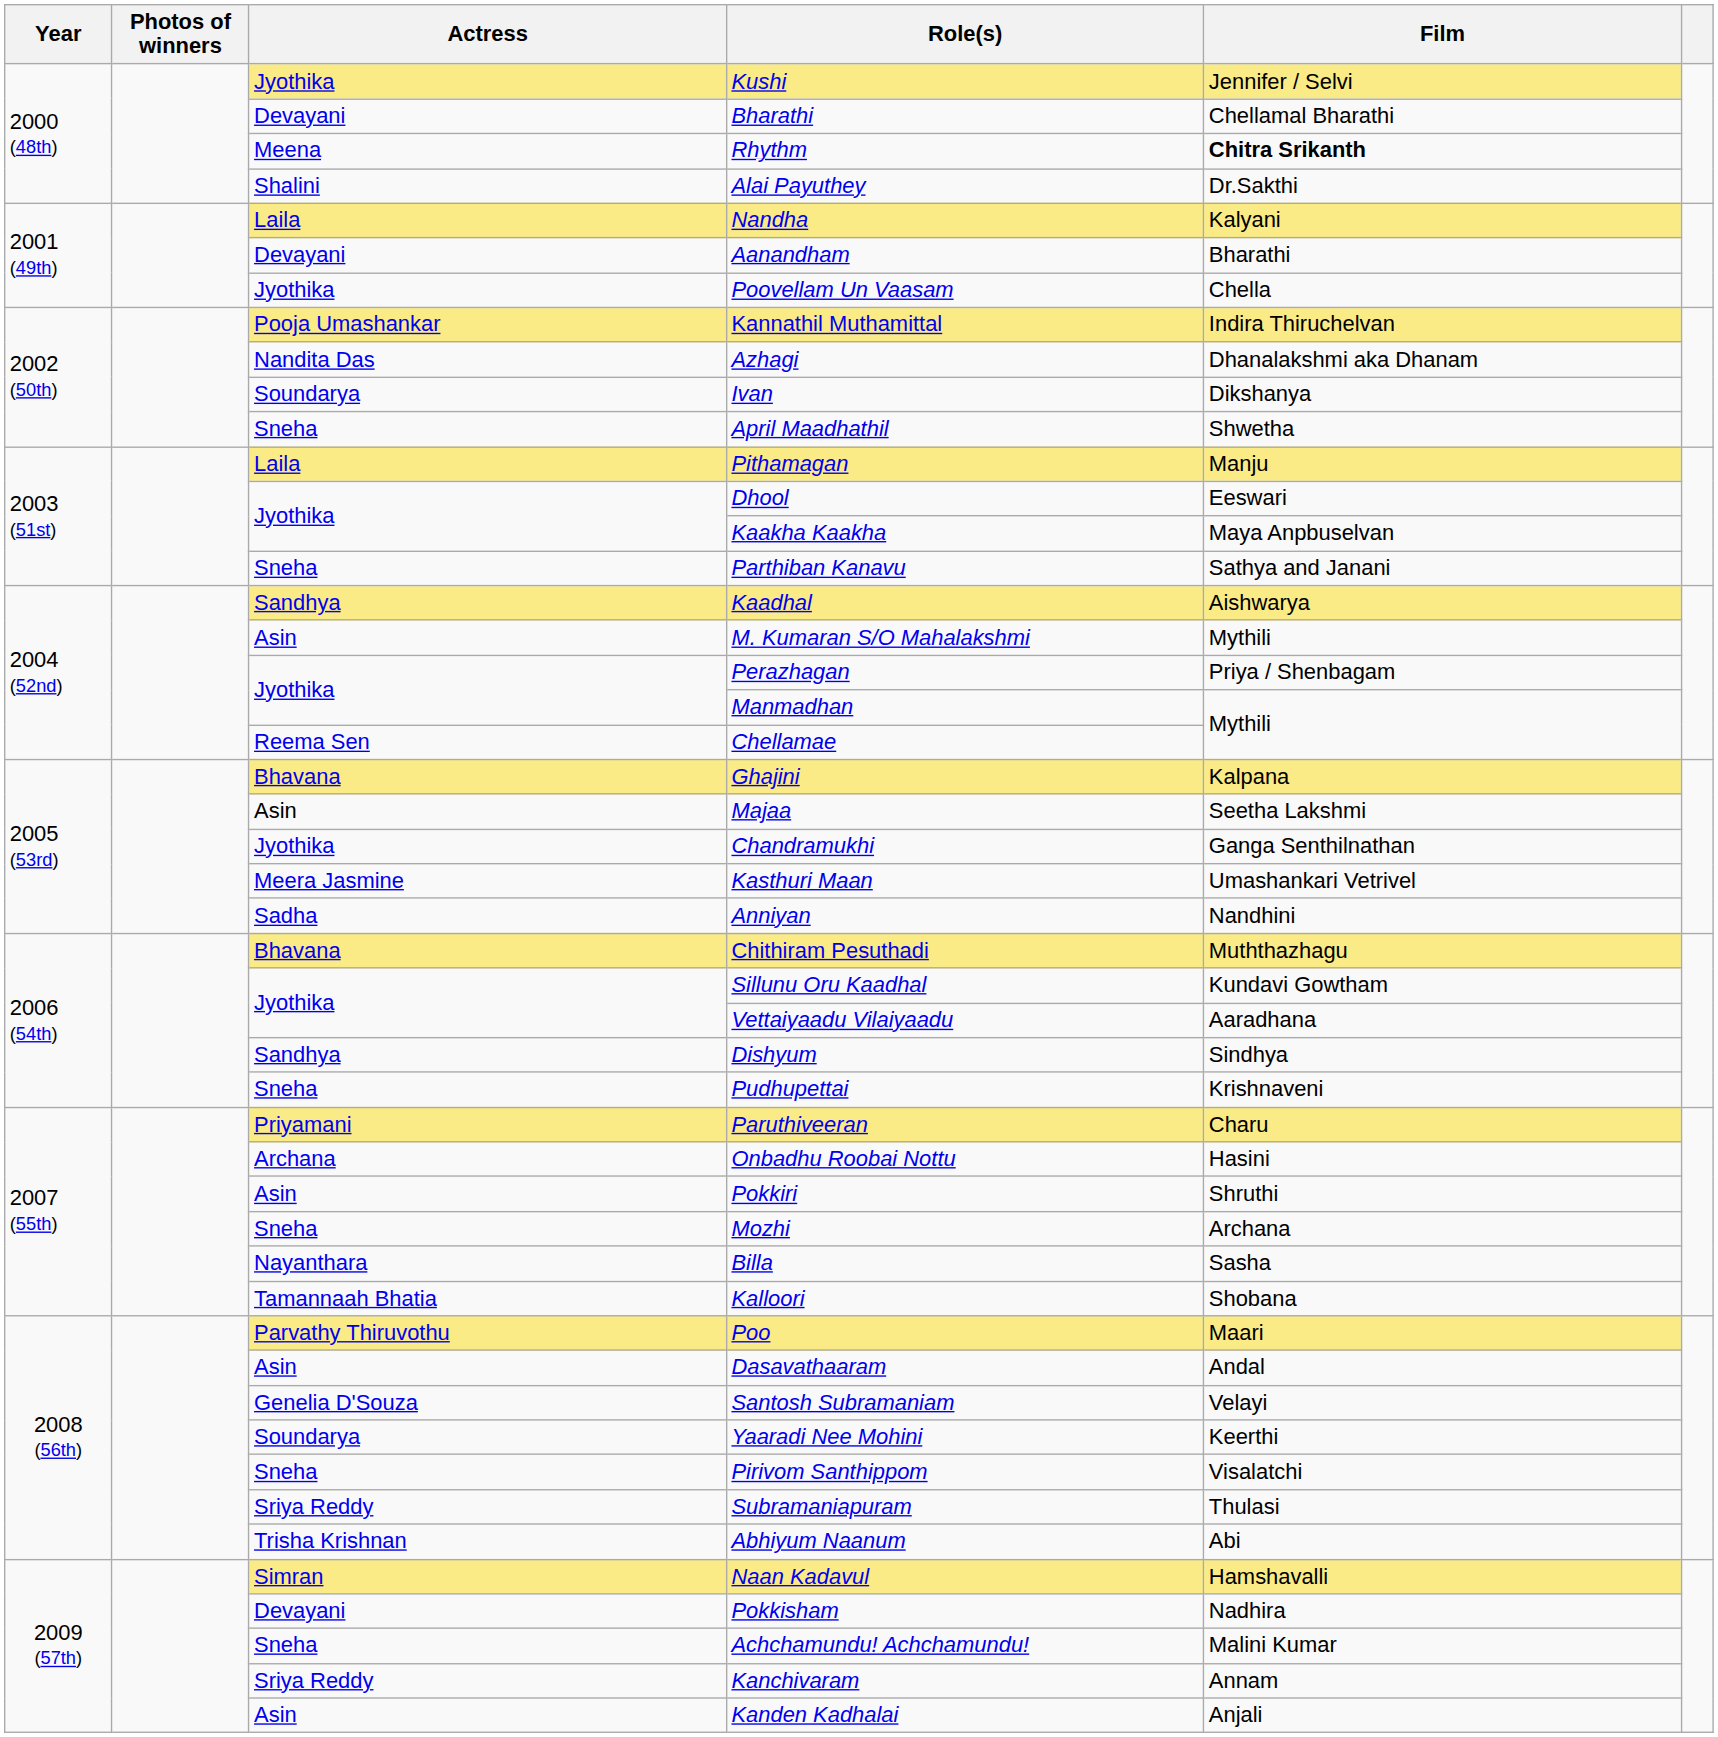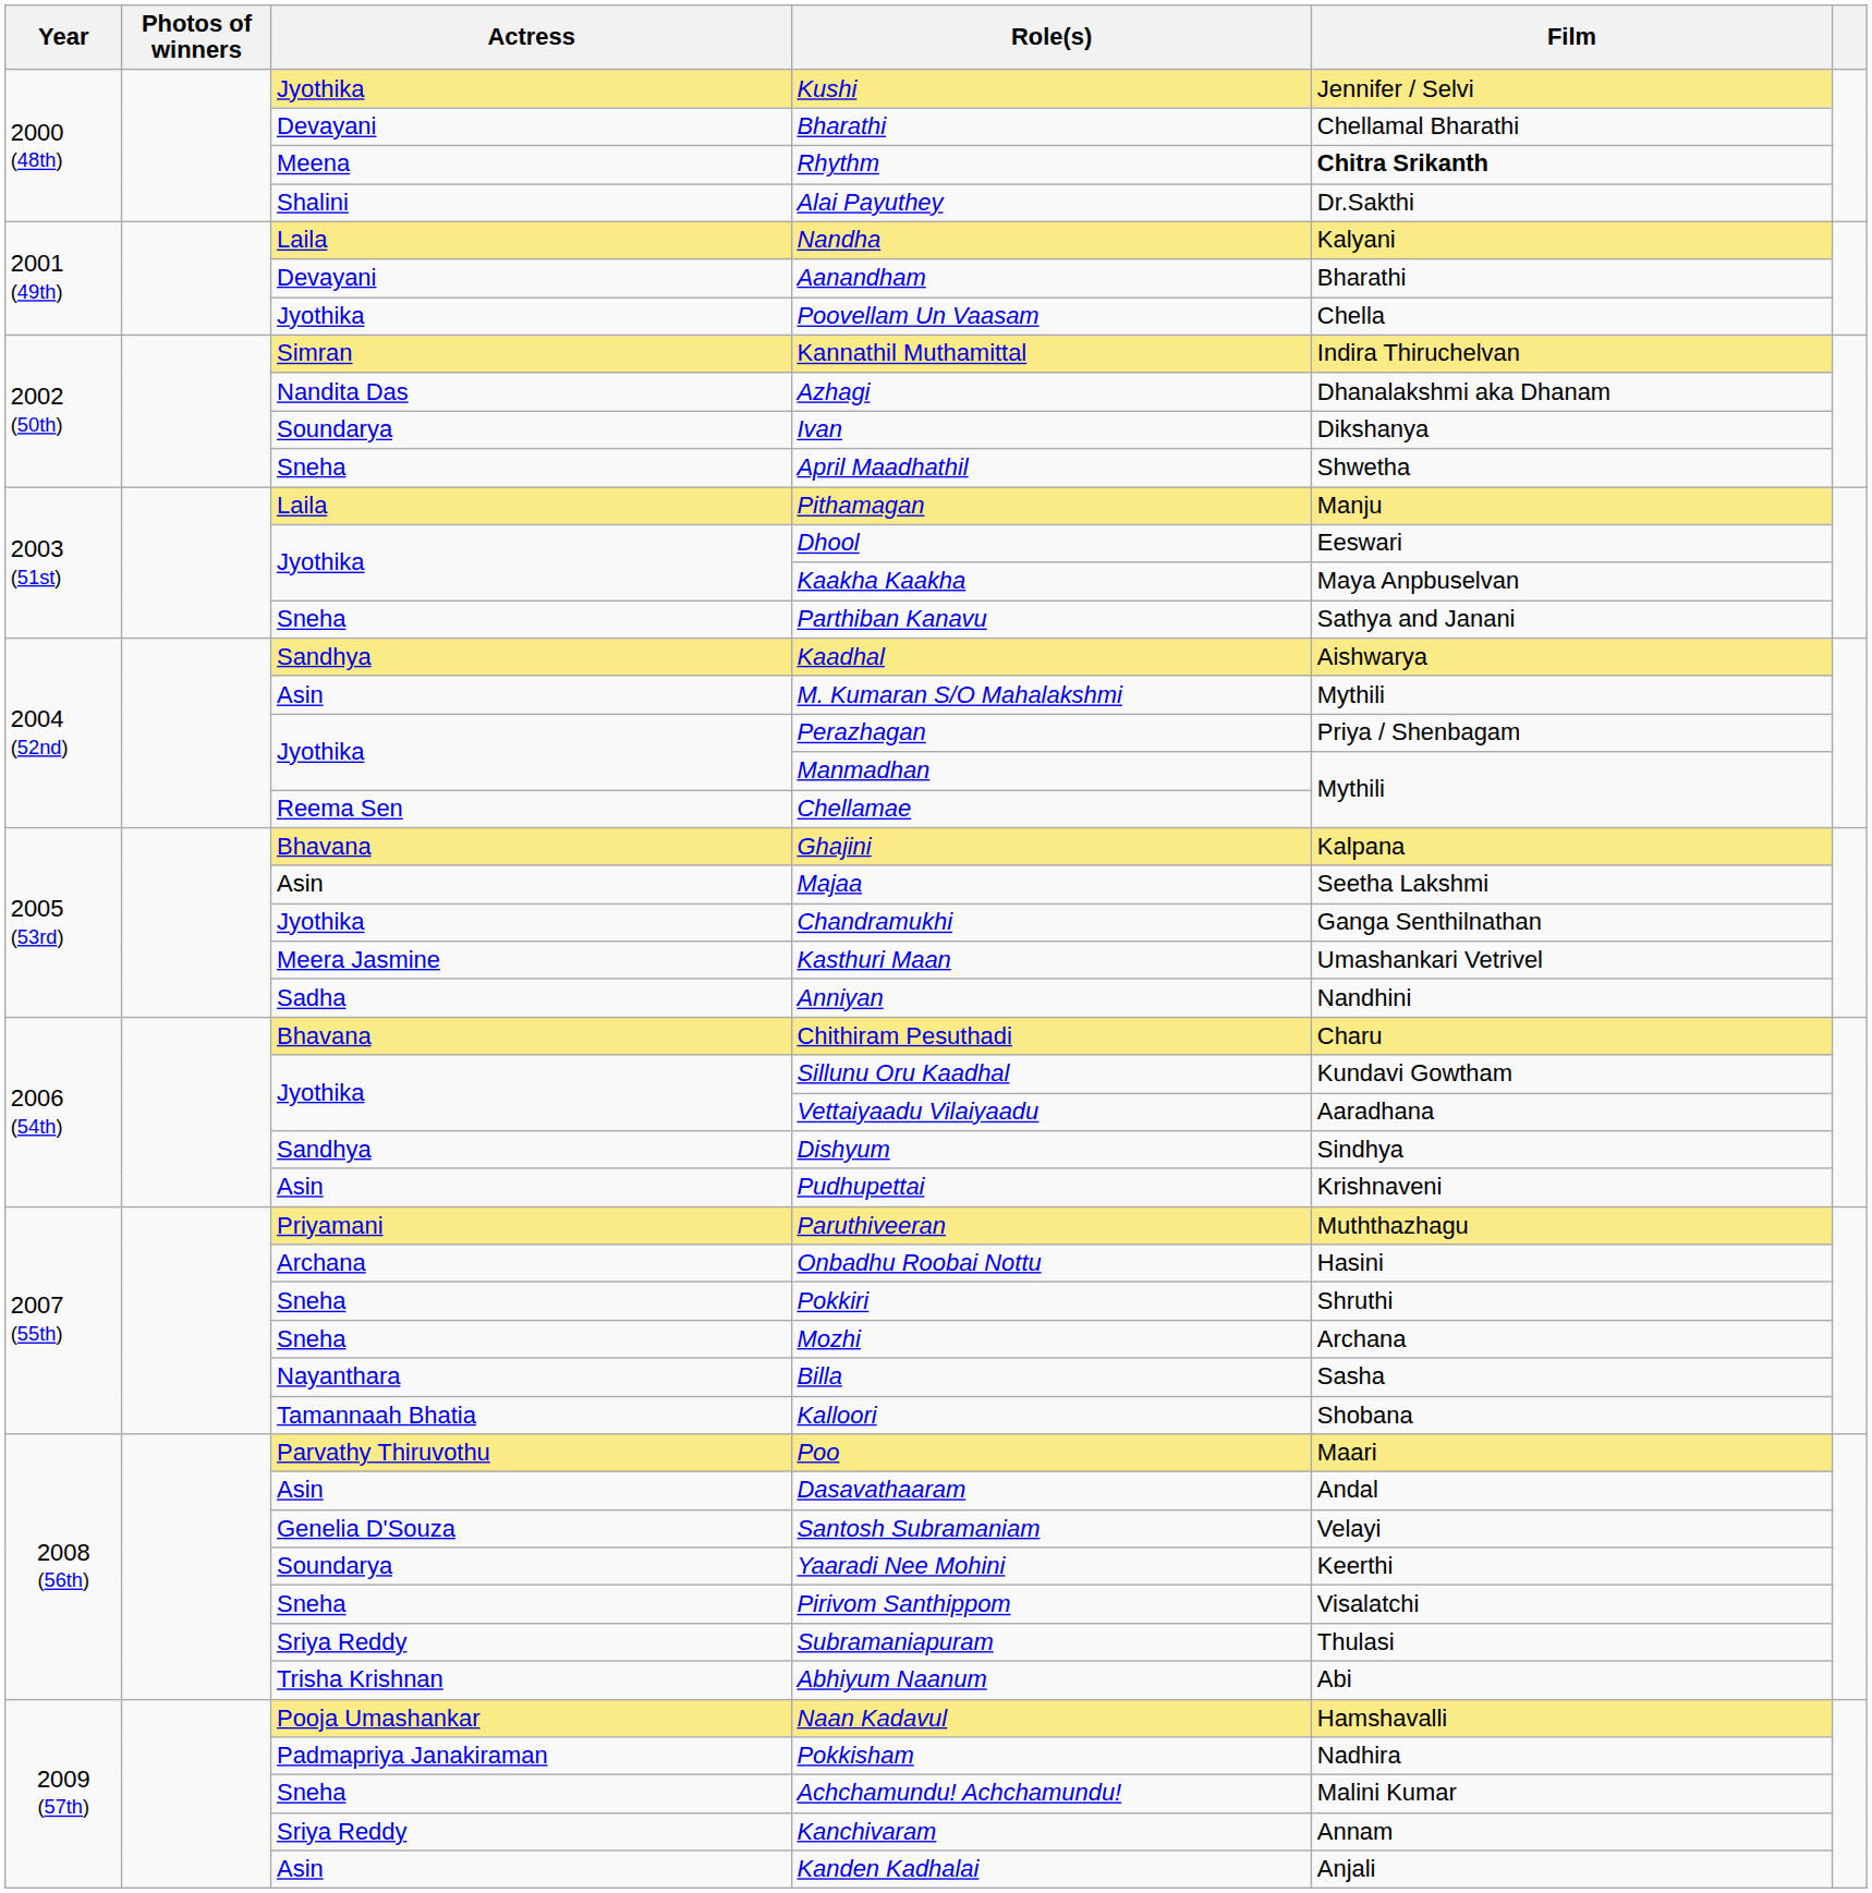Kannathil Muthamittal | Actress: Pooja Umashankar -> Simran
Chithiram Pesuthadi | Film: Muththazhagu -> Charu
Pudhupettai | Actress: Sneha -> Asin
Paruthiveeran | Film: Charu -> Muththazhagu
Pokkiri | Actress: Asin -> Sneha
Naan Kadavul | Actress: Simran -> Pooja Umashankar
Pokkisham | Actress: Devayani -> Padmapriya Janakiraman
